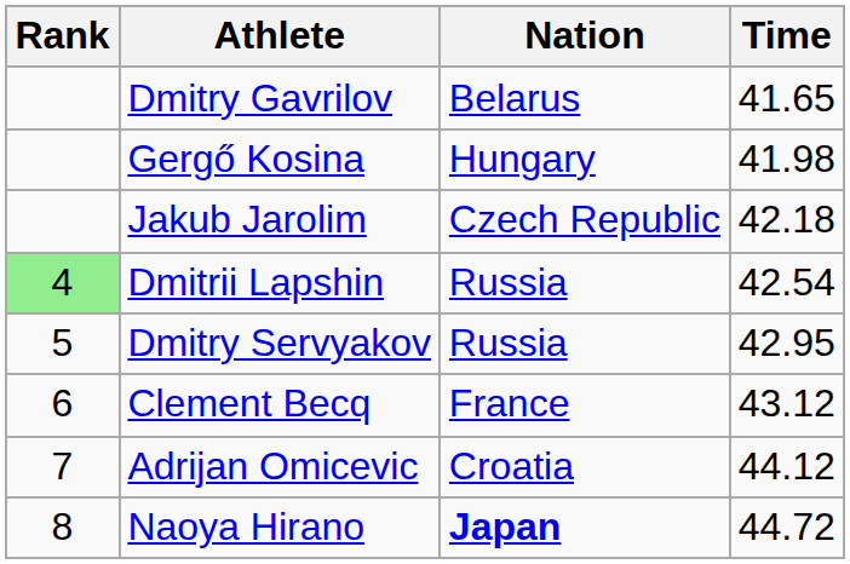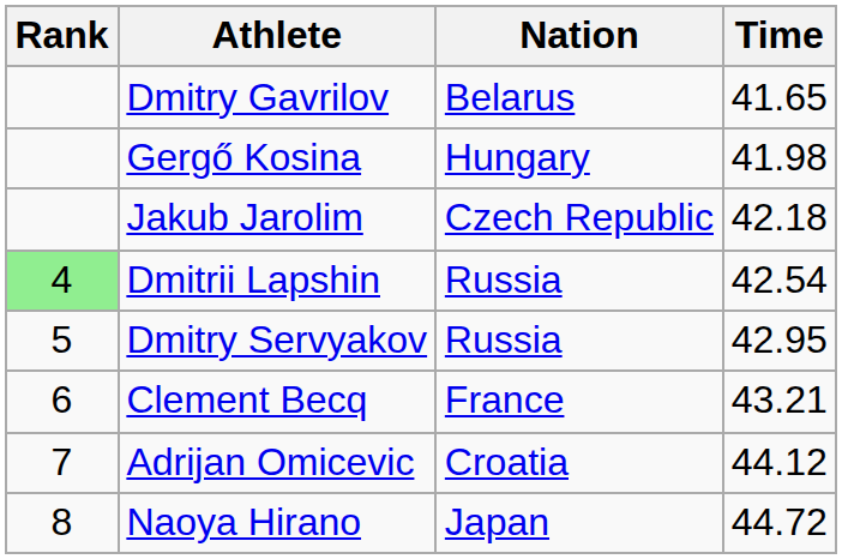Clement Becq | Time: 43.12 -> 43.21
Naoya Hirano | Nation: bold -> normal
